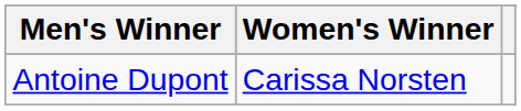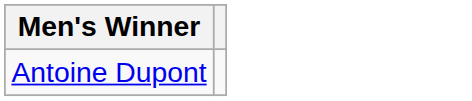- column: Women's Winner | Carissa Norsten
